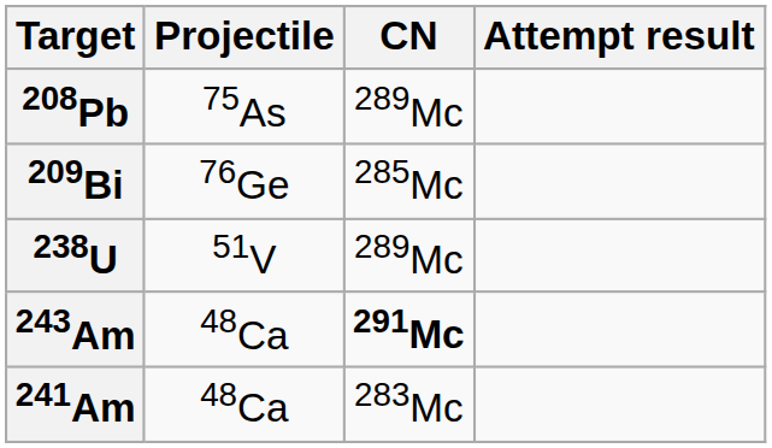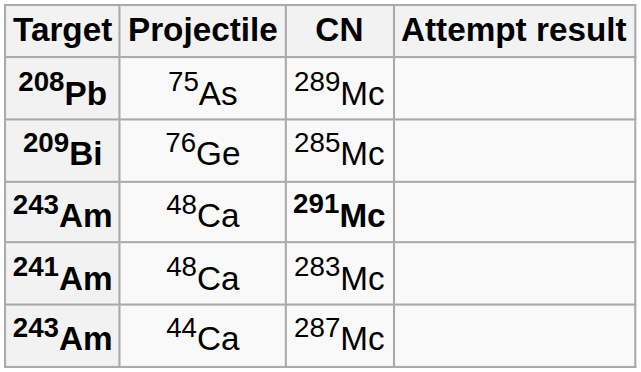- row: 238U | 51V | 289Mc
+ row: 243Am | 44Ca | 287Mc
